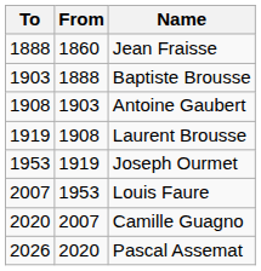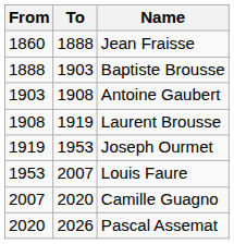columns swapped: From <-> To
